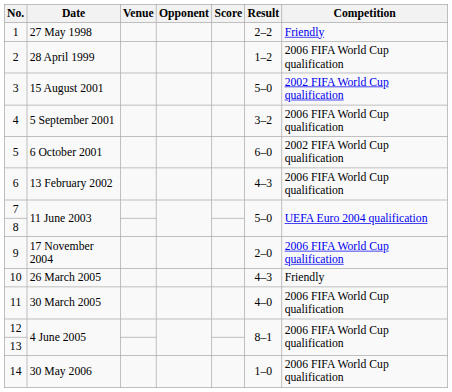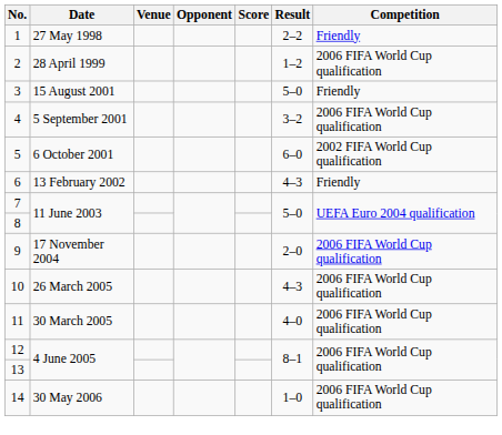3 | Competition: 2002 FIFA World Cup qualification -> Friendly
6 | Competition: 2006 FIFA World Cup qualification -> Friendly
10 | Competition: Friendly -> 2006 FIFA World Cup qualification
